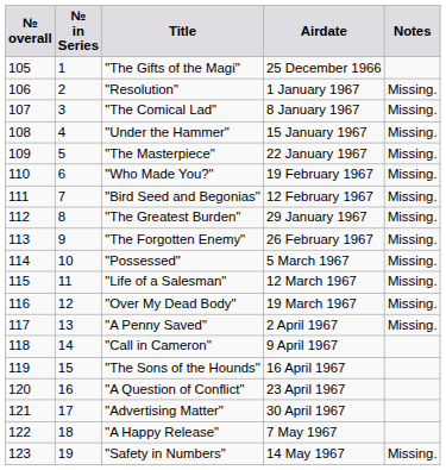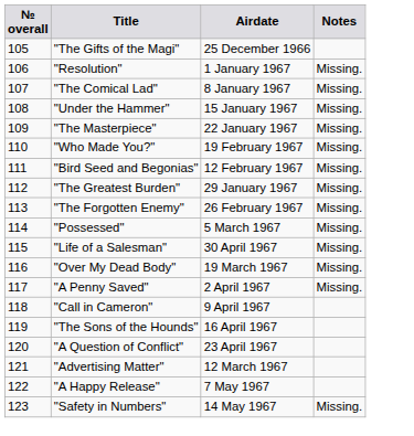- column: № in Series | 1 | 2 | 3 | 4 | 5 | 6 | 7 | 8 | 9 | 10 | 11 | 12 | 13 | 14 | 15 | 16 | 17 | 18 | 19
"Life of a Salesman" | Airdate: 12 March 1967 -> 30 April 1967
"Advertising Matter" | Airdate: 30 April 1967 -> 12 March 1967
